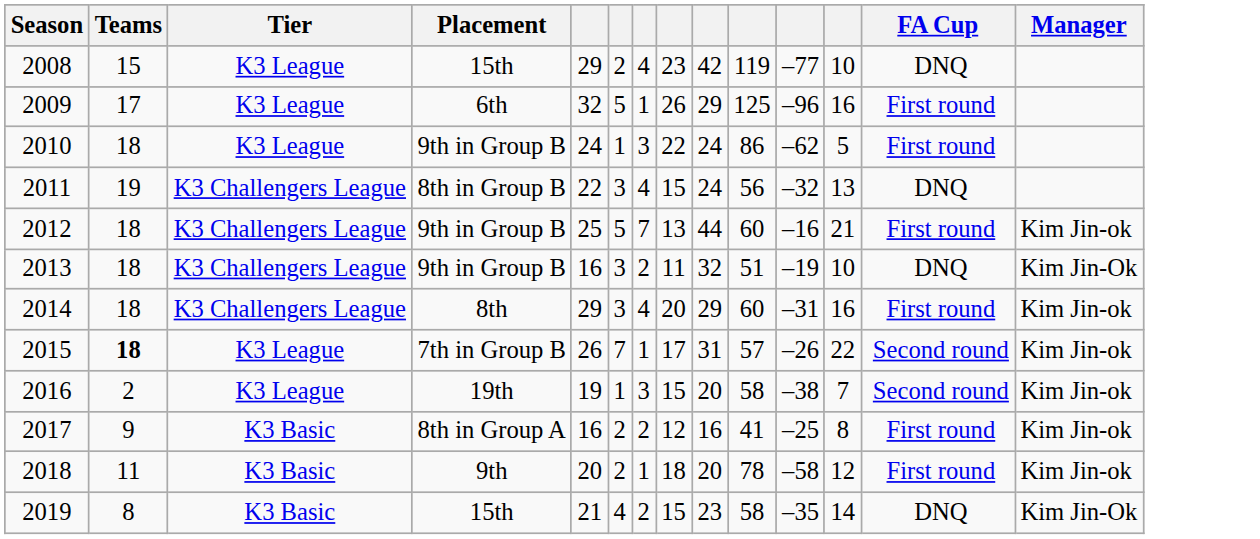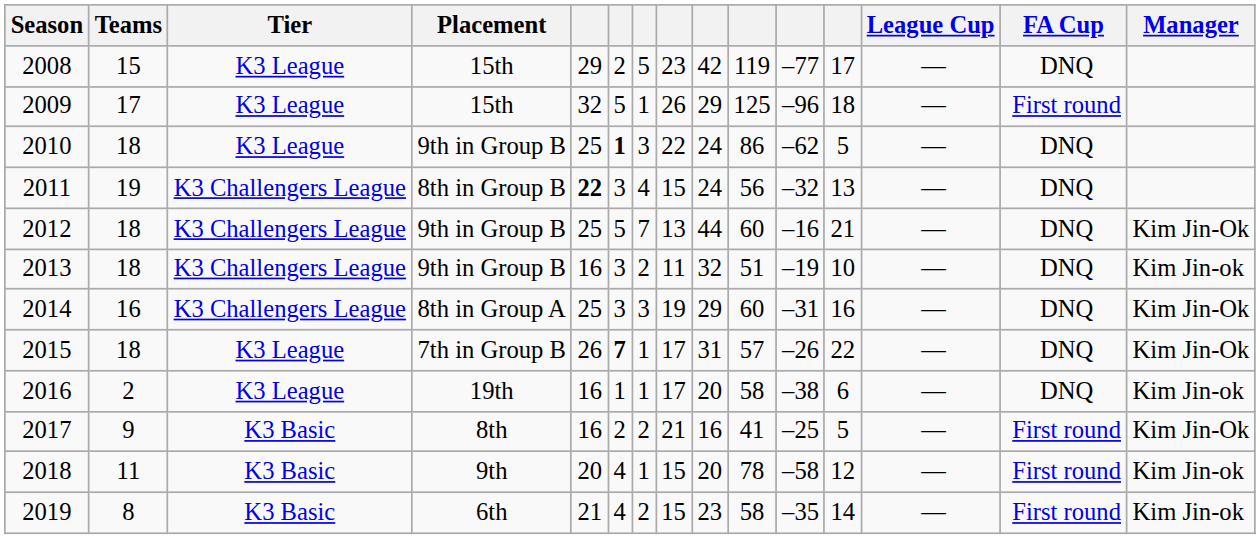+ column: League Cup | — | — | — | — | — | — | — | — | — | — | — | —
2008 | column 7: 4 -> 5
2008 | column 12: 10 -> 17
2009 | Placement: 6th -> 15th
2009 | column 12: 16 -> 18
2010 | column 5: 24 -> 25
2010 | column 6: normal -> bold
2010 | FA Cup: First round -> DNQ
2011 | column 5: normal -> bold
2012 | FA Cup: First round -> DNQ
2012 | Manager: Kim Jin-ok -> Kim Jin-Ok
2013 | Manager: Kim Jin-Ok -> Kim Jin-ok
2014 | Teams: 18 -> 16
2014 | Placement: 8th -> 8th in Group A
2014 | column 5: 29 -> 25
2014 | column 7: 4 -> 3
2014 | column 8: 20 -> 19
2014 | FA Cup: First round -> DNQ
2014 | Manager: Kim Jin-ok -> Kim Jin-Ok
2015 | Teams: bold -> normal
2015 | column 6: normal -> bold
2015 | FA Cup: Second round -> DNQ
2015 | Manager: Kim Jin-ok -> Kim Jin-Ok
2016 | column 5: 19 -> 16
2016 | column 7: 3 -> 1
2016 | column 8: 15 -> 17
2016 | column 12: 7 -> 6
2016 | FA Cup: Second round -> DNQ
2017 | Placement: 8th in Group A -> 8th
2017 | column 8: 12 -> 21
2017 | column 12: 8 -> 5
2017 | Manager: Kim Jin-ok -> Kim Jin-Ok
2018 | column 6: 2 -> 4
2018 | column 8: 18 -> 15
2019 | Placement: 15th -> 6th
2019 | FA Cup: DNQ -> First round
2019 | Manager: Kim Jin-Ok -> Kim Jin-ok
